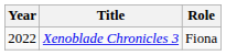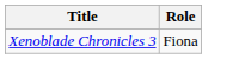- column: Year | 2022
